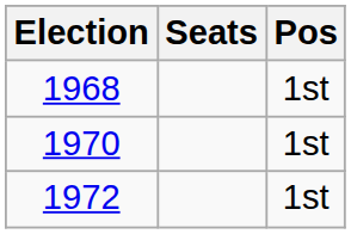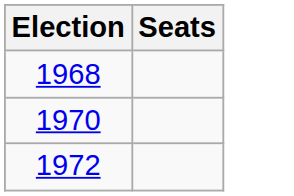- column: Pos | 1st | 1st | 1st
